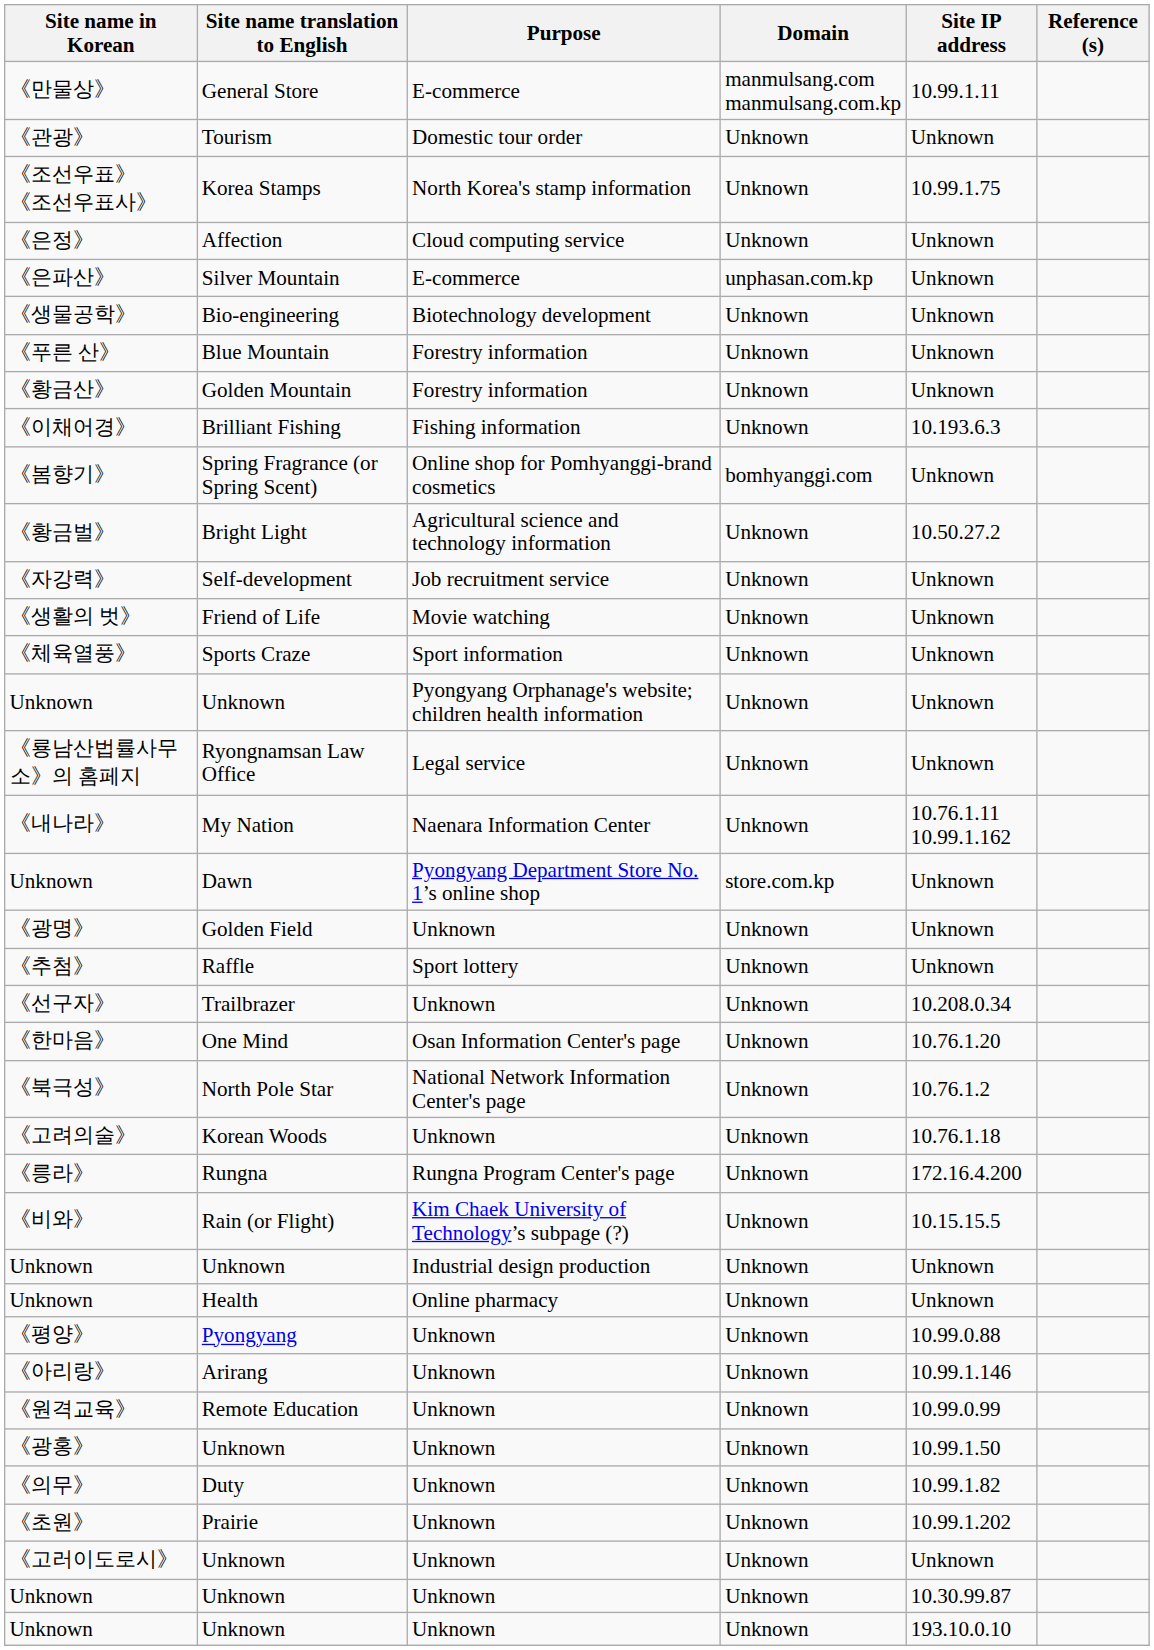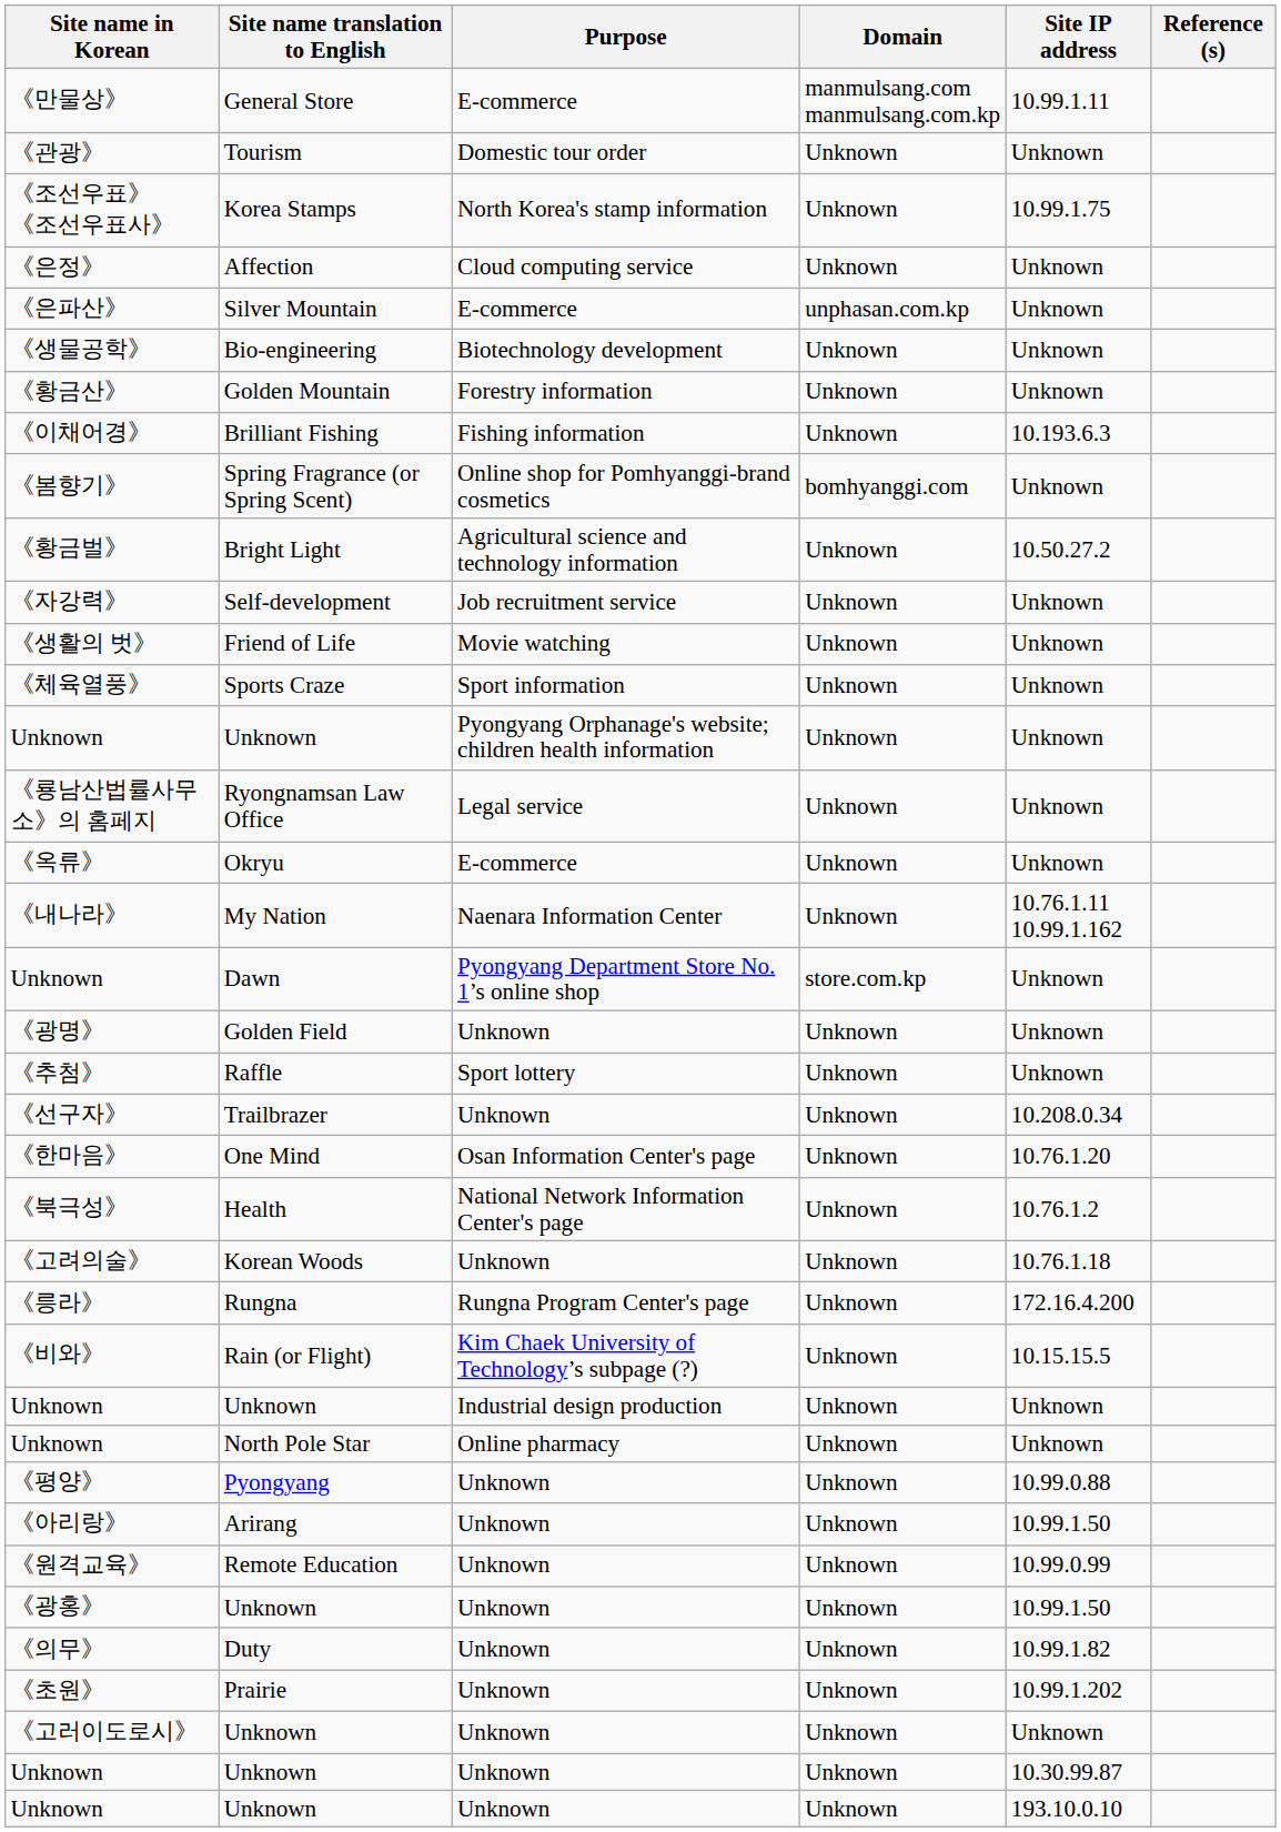- row: 《푸른 산》 | Blue Mountain | Forestry information | Unknown | Unknown
+ row: 《옥류》 | Okryu | E-commerce | Unknown | Unknown
《북극성》 | Site name translation to English: North Pole Star -> Health
Unknown / Online pharmacy | Site name translation to English: Health -> North Pole Star
《아리랑》 | Site IP address: 10.99.1.146 -> 10.99.1.50
